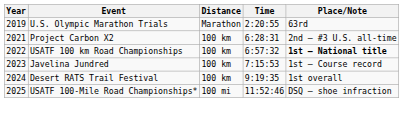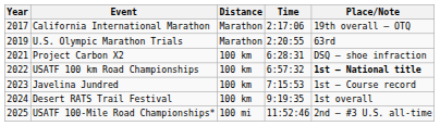+ row: 2017 | California International Marathon | Marathon | 2:17:06 | 19th overall – OTQ
Project Carbon X2 | Place/Note: 2nd – #3 U.S. all-time -> DSQ – shoe infraction
USATF 100-Mile Road Championships* | Place/Note: DSQ – shoe infraction -> 2nd – #3 U.S. all-time
